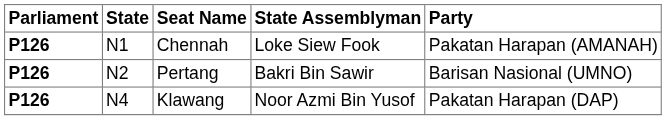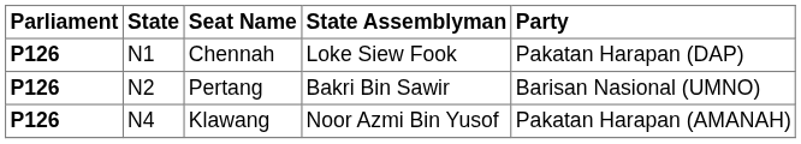Chennah | Party: Pakatan Harapan (AMANAH) -> Pakatan Harapan (DAP)
Klawang | Party: Pakatan Harapan (DAP) -> Pakatan Harapan (AMANAH)
